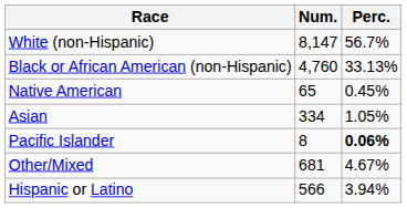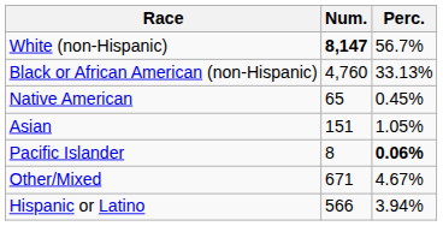White (non-Hispanic) | Num.: normal -> bold
Asian | Num.: 334 -> 151
Other/Mixed | Num.: 681 -> 671
